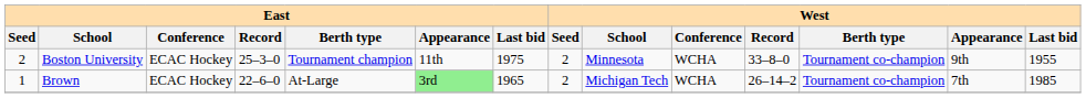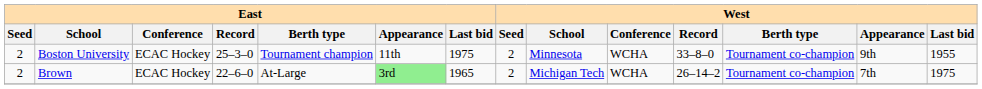Brown | East / Seed: 1 -> 2
Brown | West / Last bid: 1985 -> 1975
